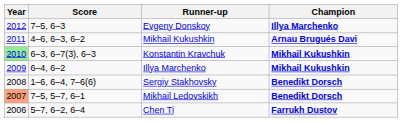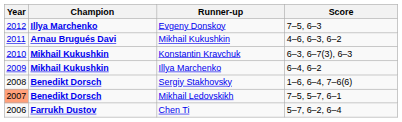columns swapped: Champion <-> Score
Konstantin Kravchuk | Year: lightgreen background -> no background
